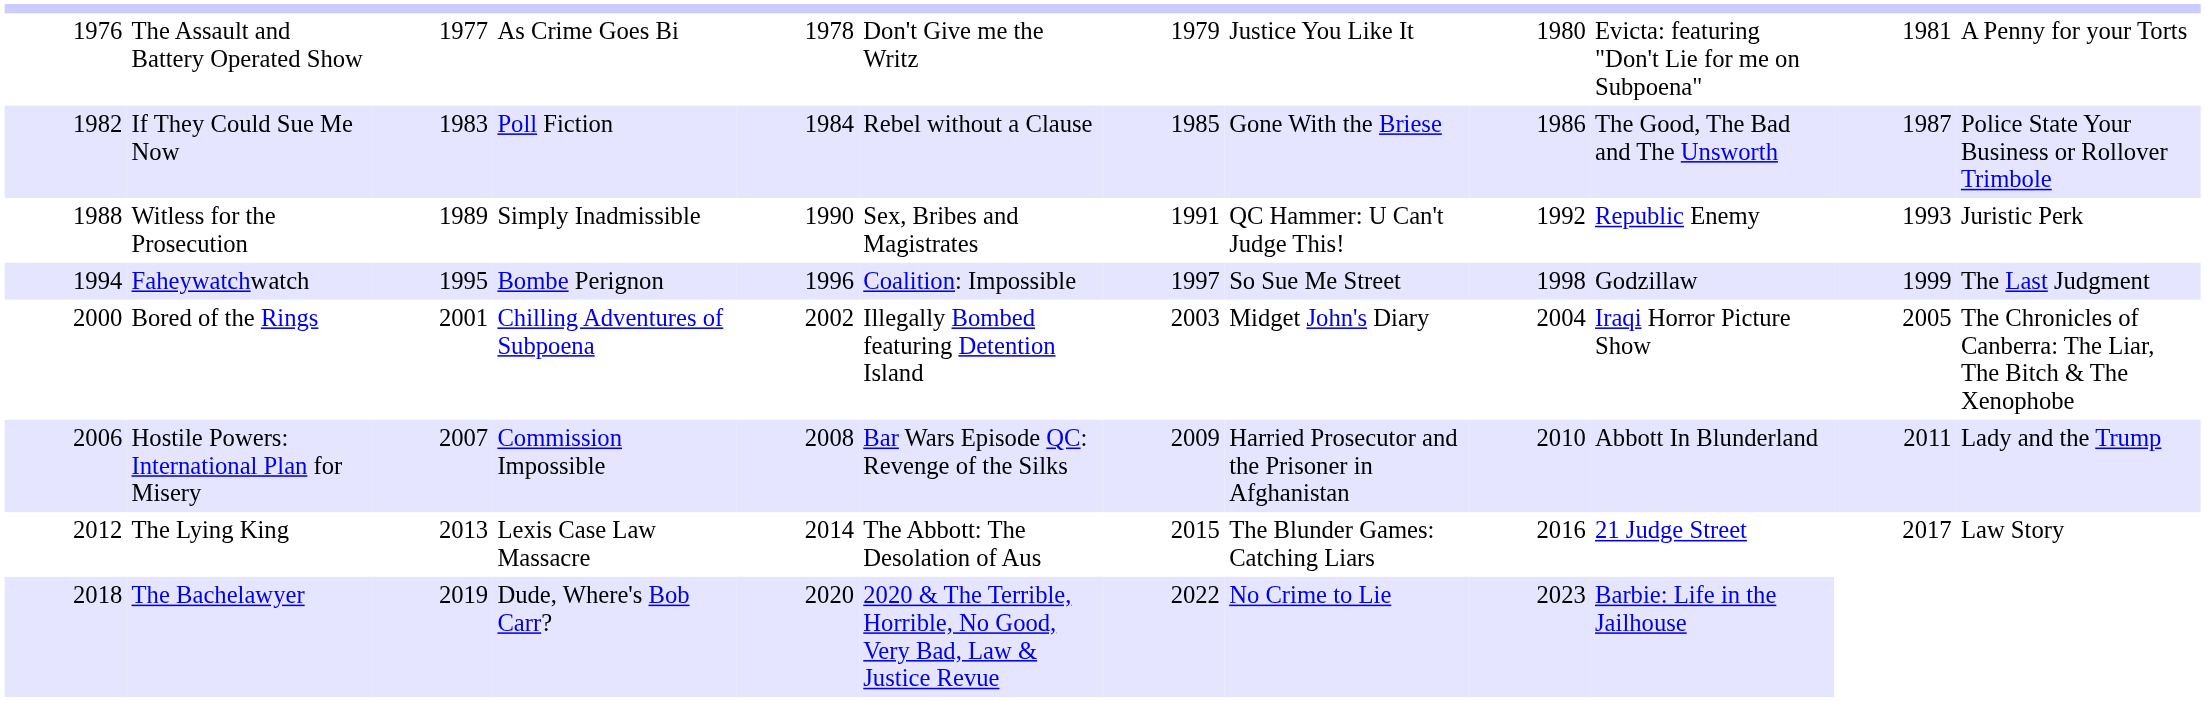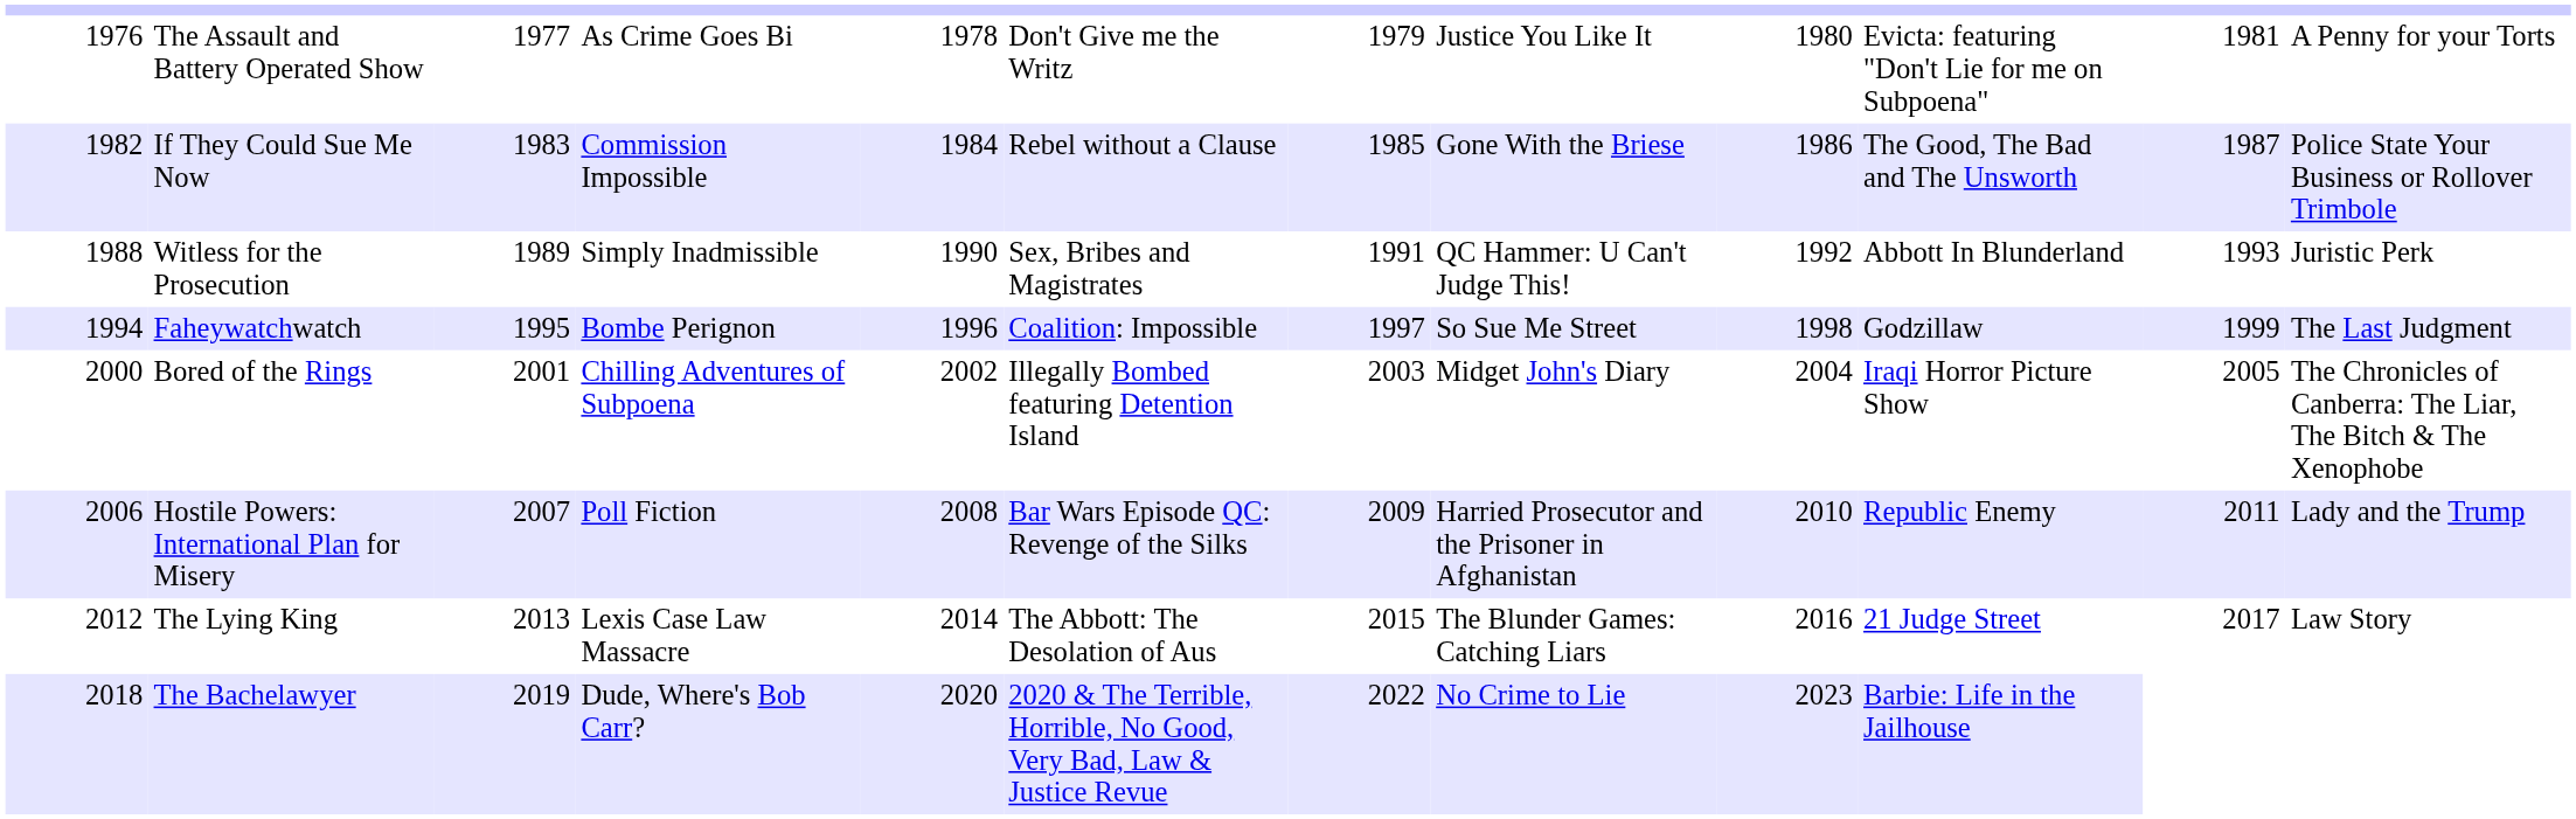If They Could Sue Me Now | column 4: Poll Fiction -> Commission Impossible
Witless for the Prosecution | column 10: Republic Enemy -> Abbott In Blunderland
Hostile Powers: International Plan for Misery | column 4: Commission Impossible -> Poll Fiction
Hostile Powers: International Plan for Misery | column 10: Abbott In Blunderland -> Republic Enemy
